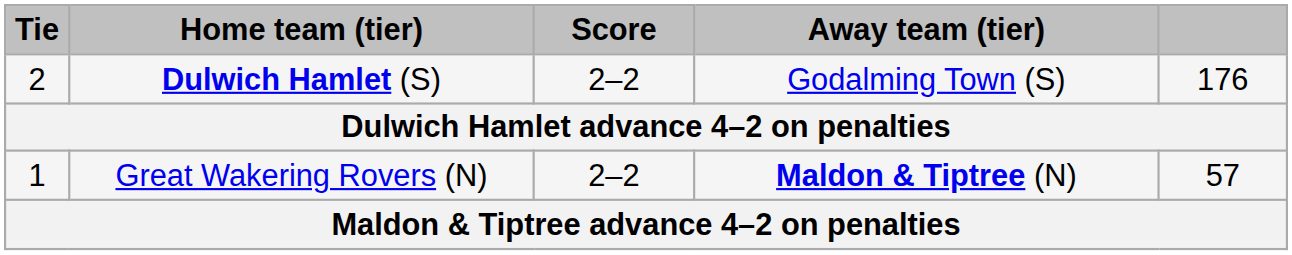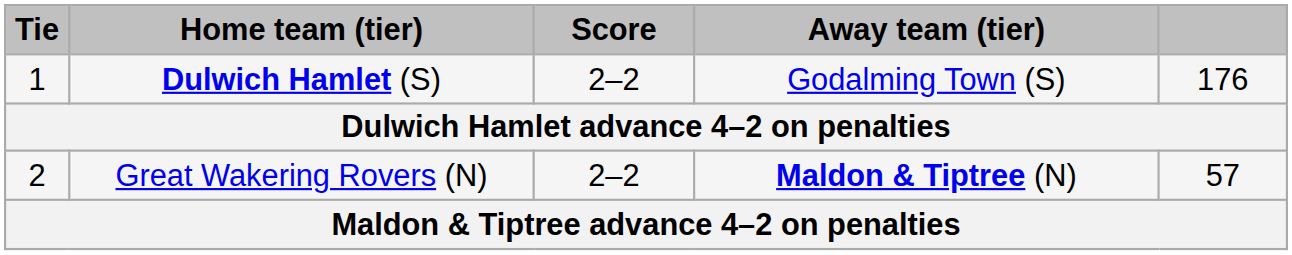Dulwich Hamlet (S) | Tie: 2 -> 1
Great Wakering Rovers (N) | Tie: 1 -> 2
